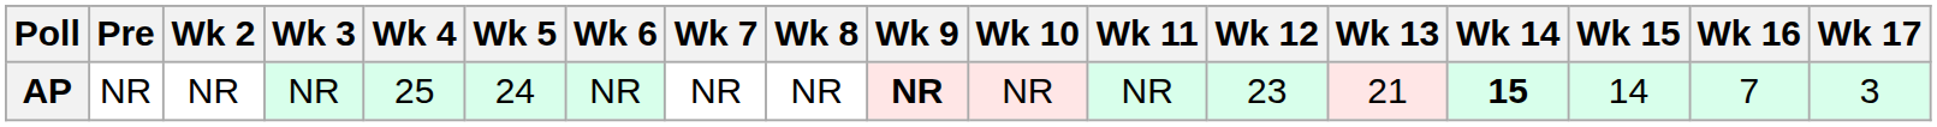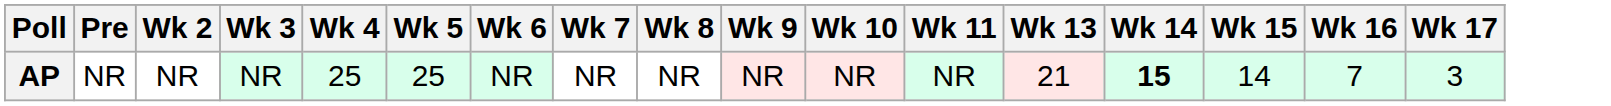- column: Wk 12 | 23
AP | Wk 5: 24 -> 25
AP | Wk 9: bold -> normal
